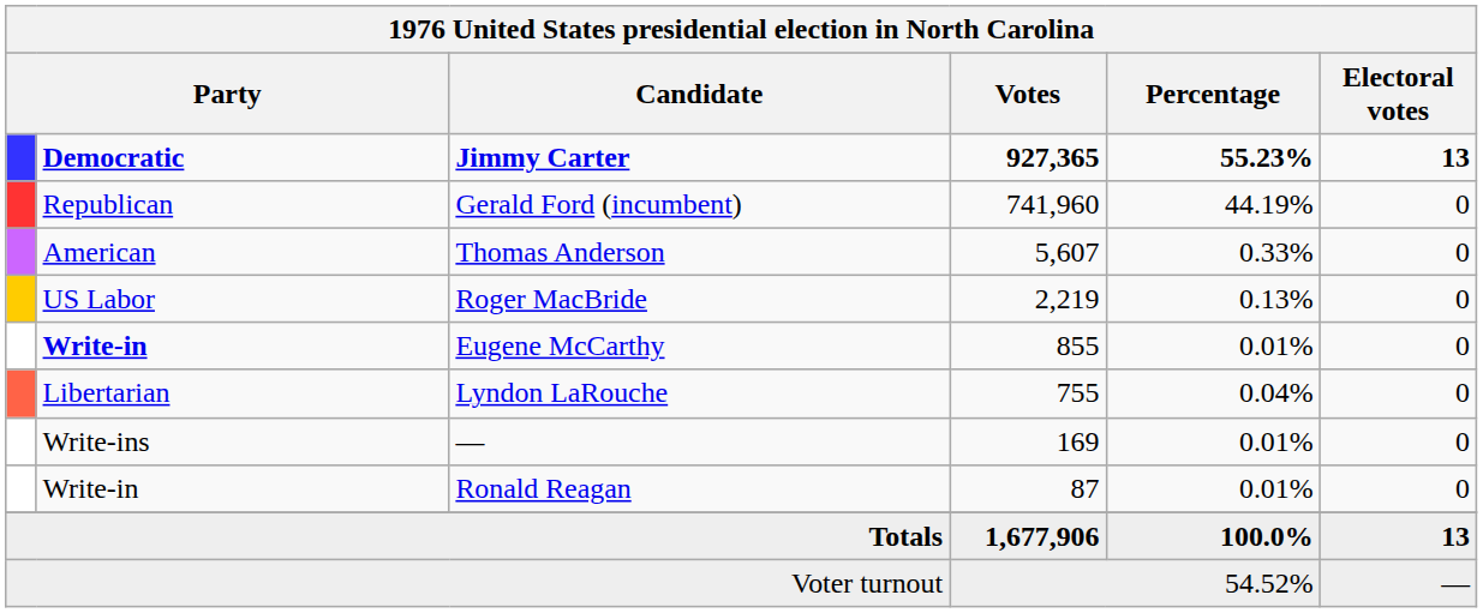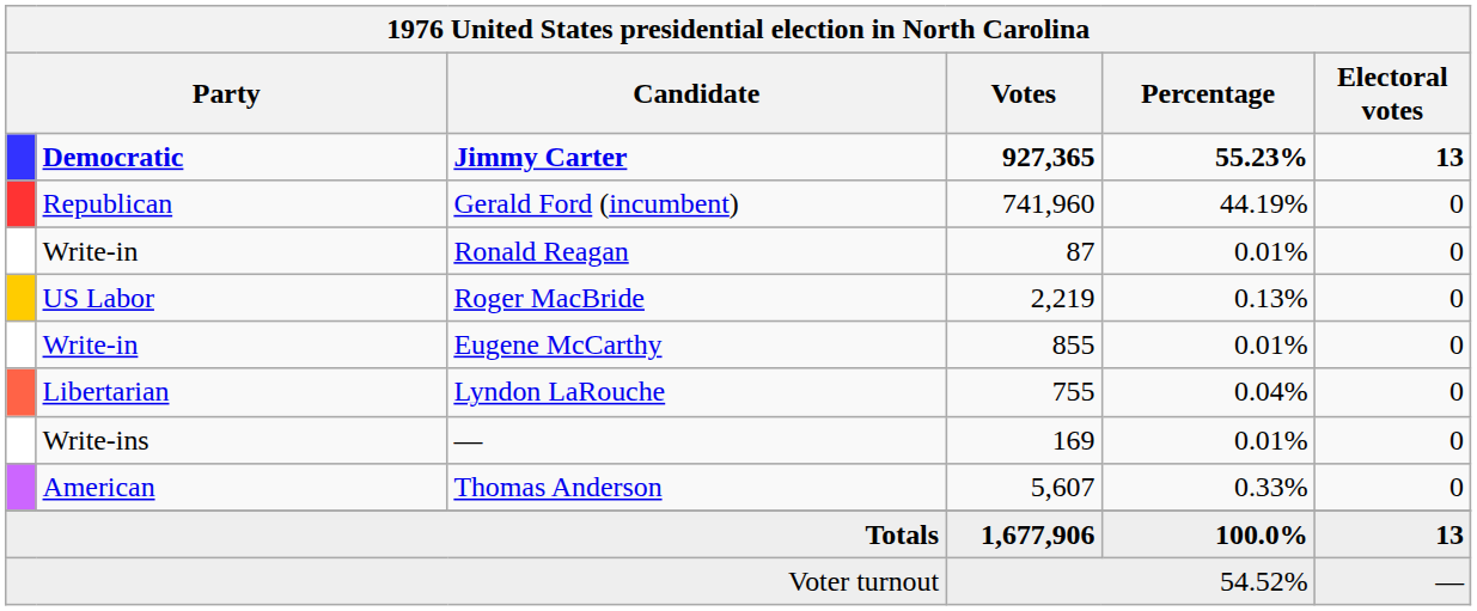rows swapped: Thomas Anderson <-> Ronald Reagan
Eugene McCarthy | column 2: bold -> normal
